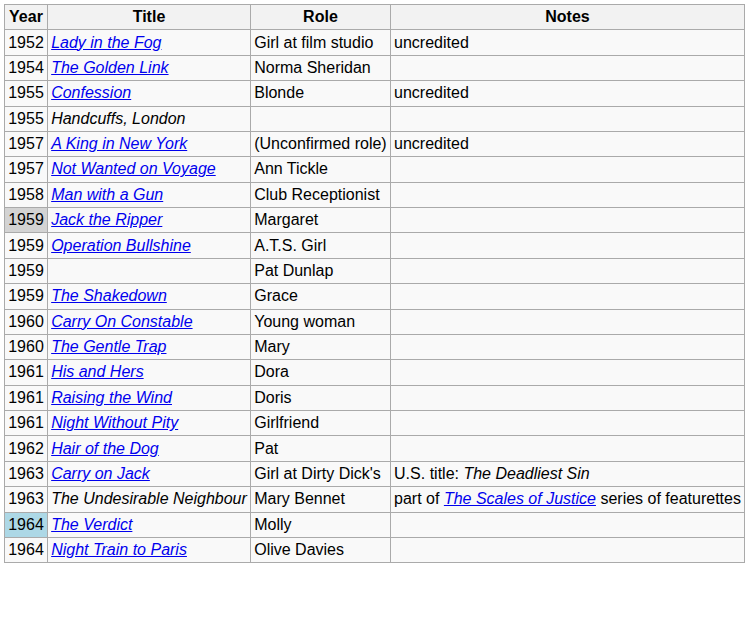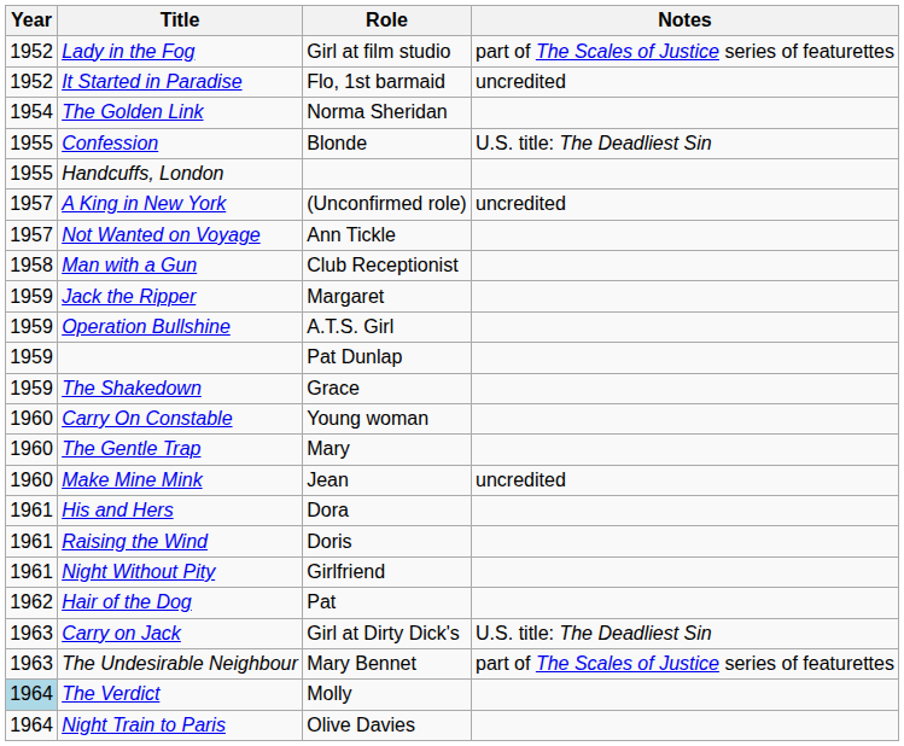Lady in the Fog | Notes: uncredited -> part of The Scales of Justice series of featurettes
+ row: 1952 | It Started in Paradise | Flo, 1st barmaid | uncredited
Confession | Notes: uncredited -> U.S. title: The Deadliest Sin
Jack the Ripper | Year: lightgrey background -> no background
+ row: 1960 | Make Mine Mink | Jean | uncredited
